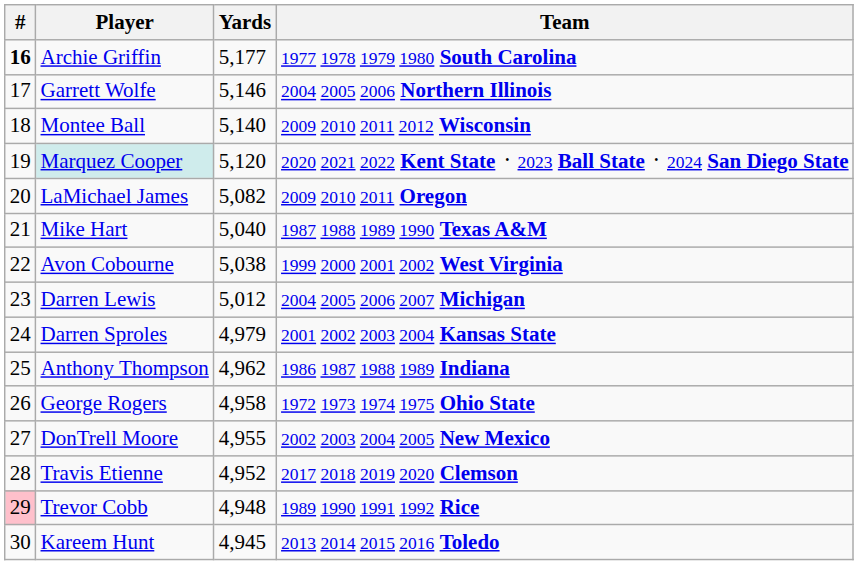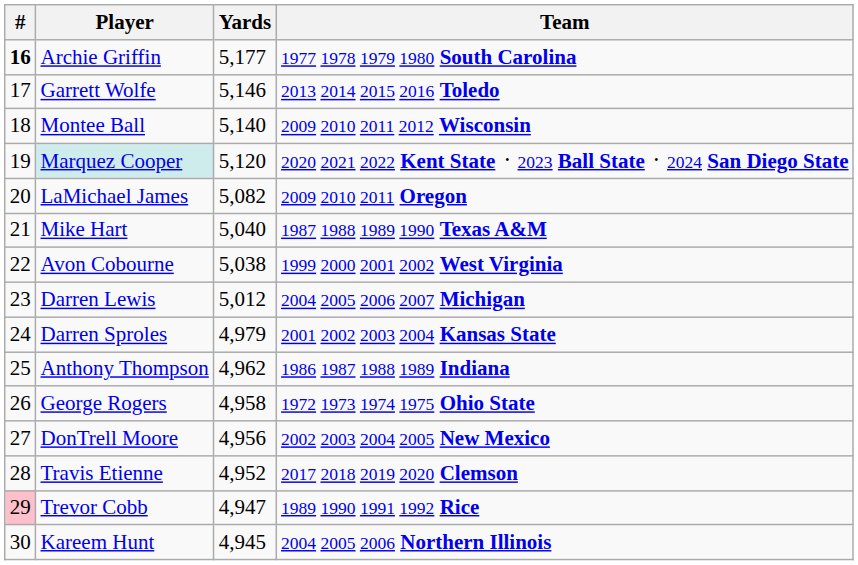Garrett Wolfe | Team: 2004 2005 2006 Northern Illinois -> 2013 2014 2015 2016 Toledo
DonTrell Moore | Yards: 4,955 -> 4,956
Trevor Cobb | Yards: 4,948 -> 4,947
Kareem Hunt | Team: 2013 2014 2015 2016 Toledo -> 2004 2005 2006 Northern Illinois
